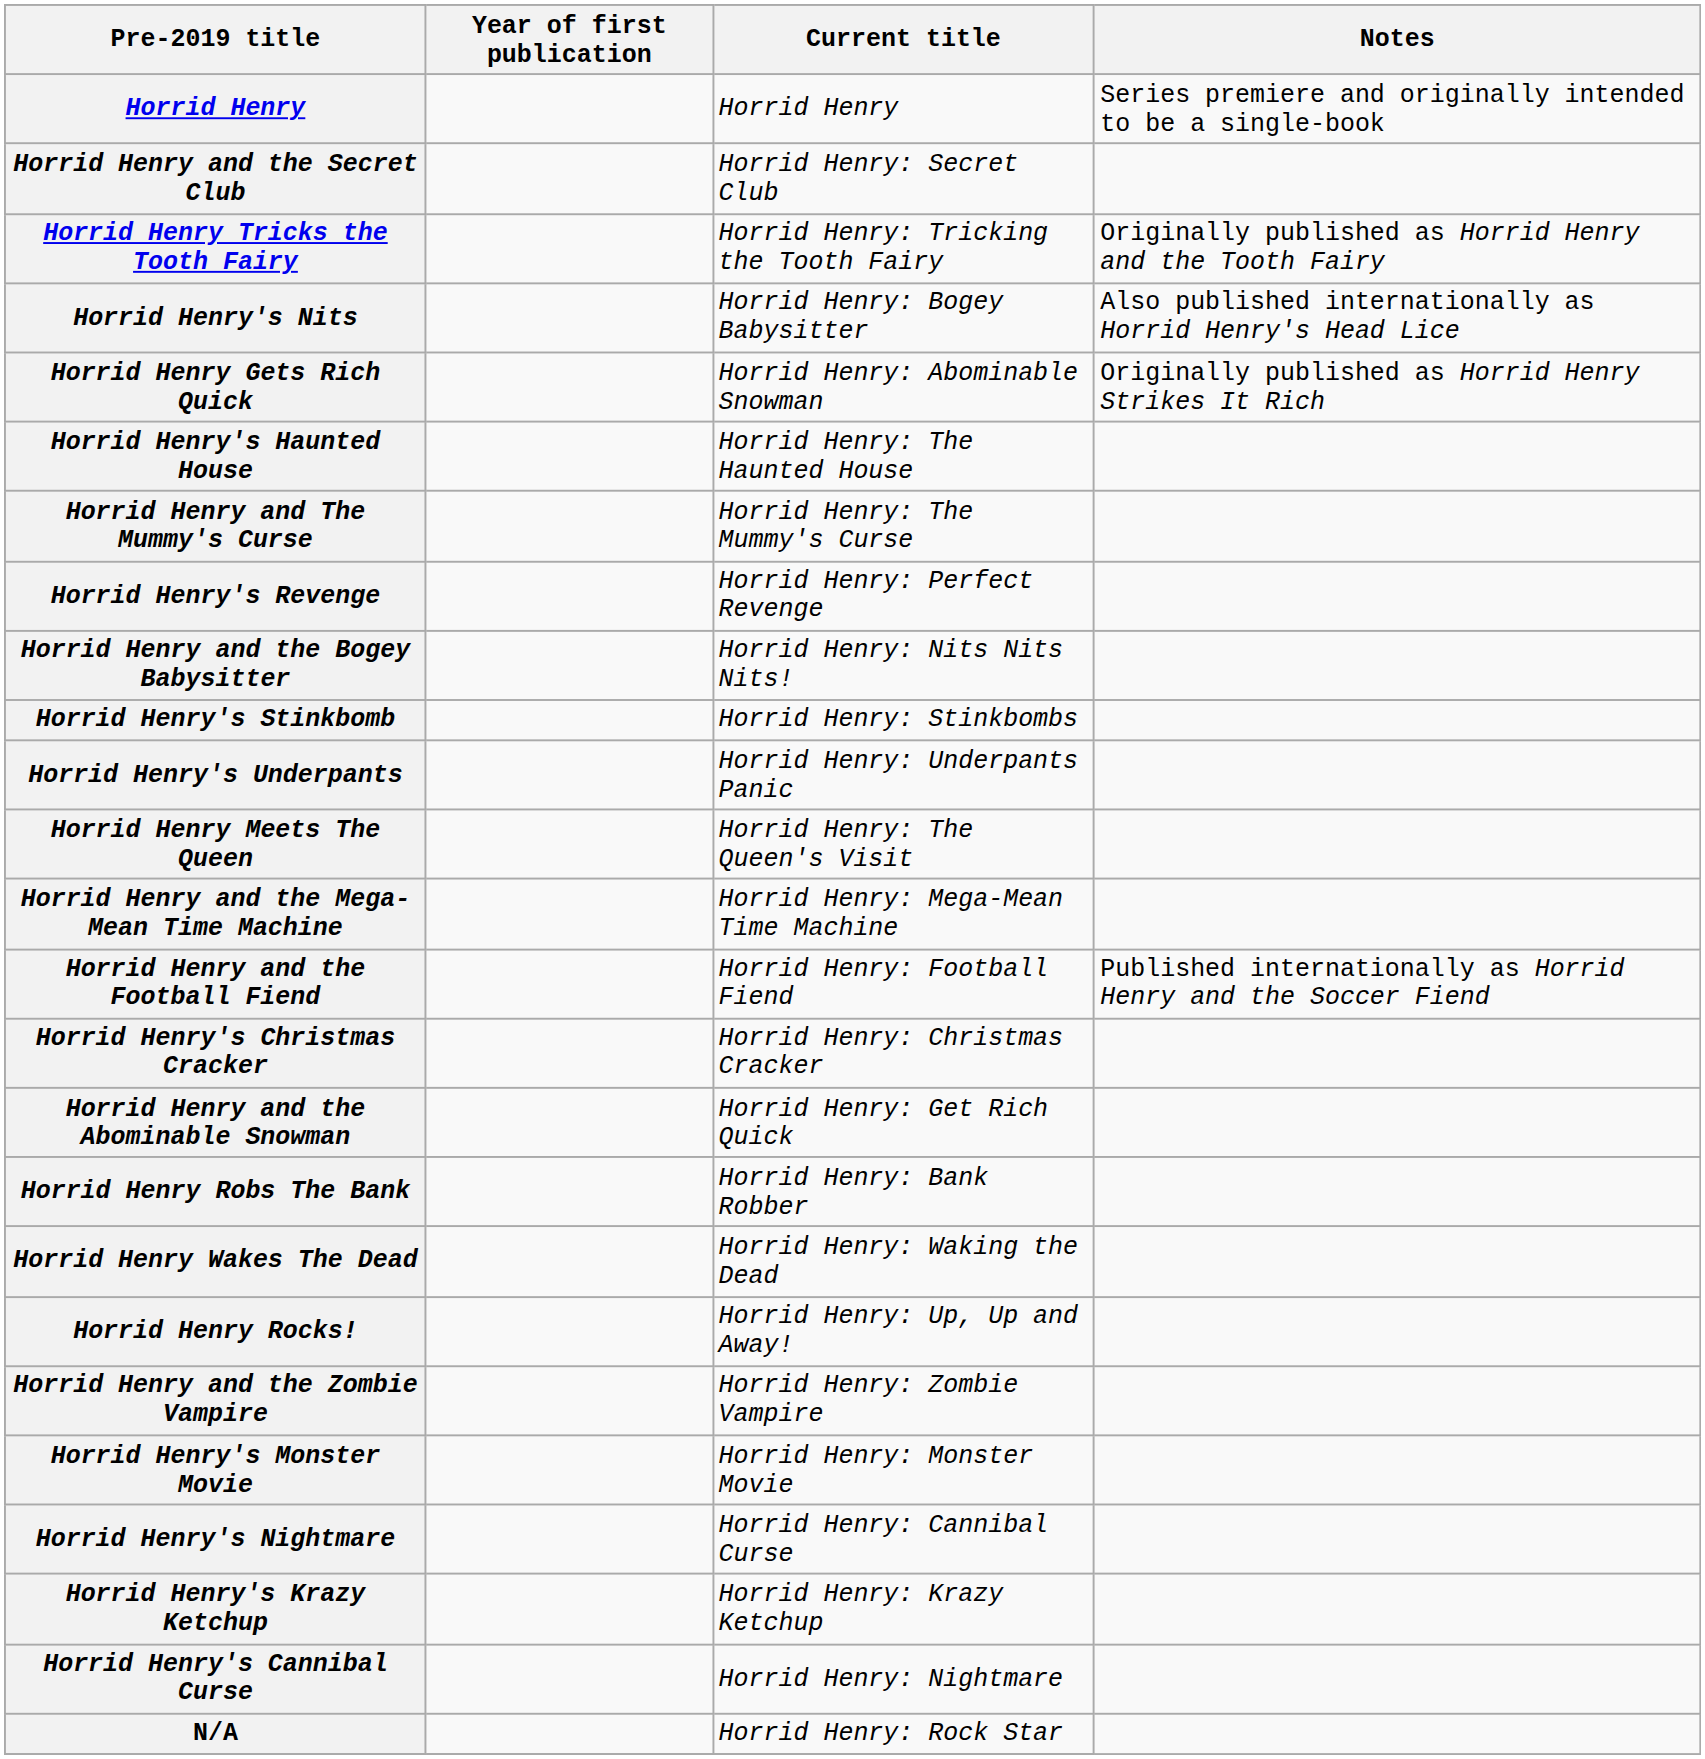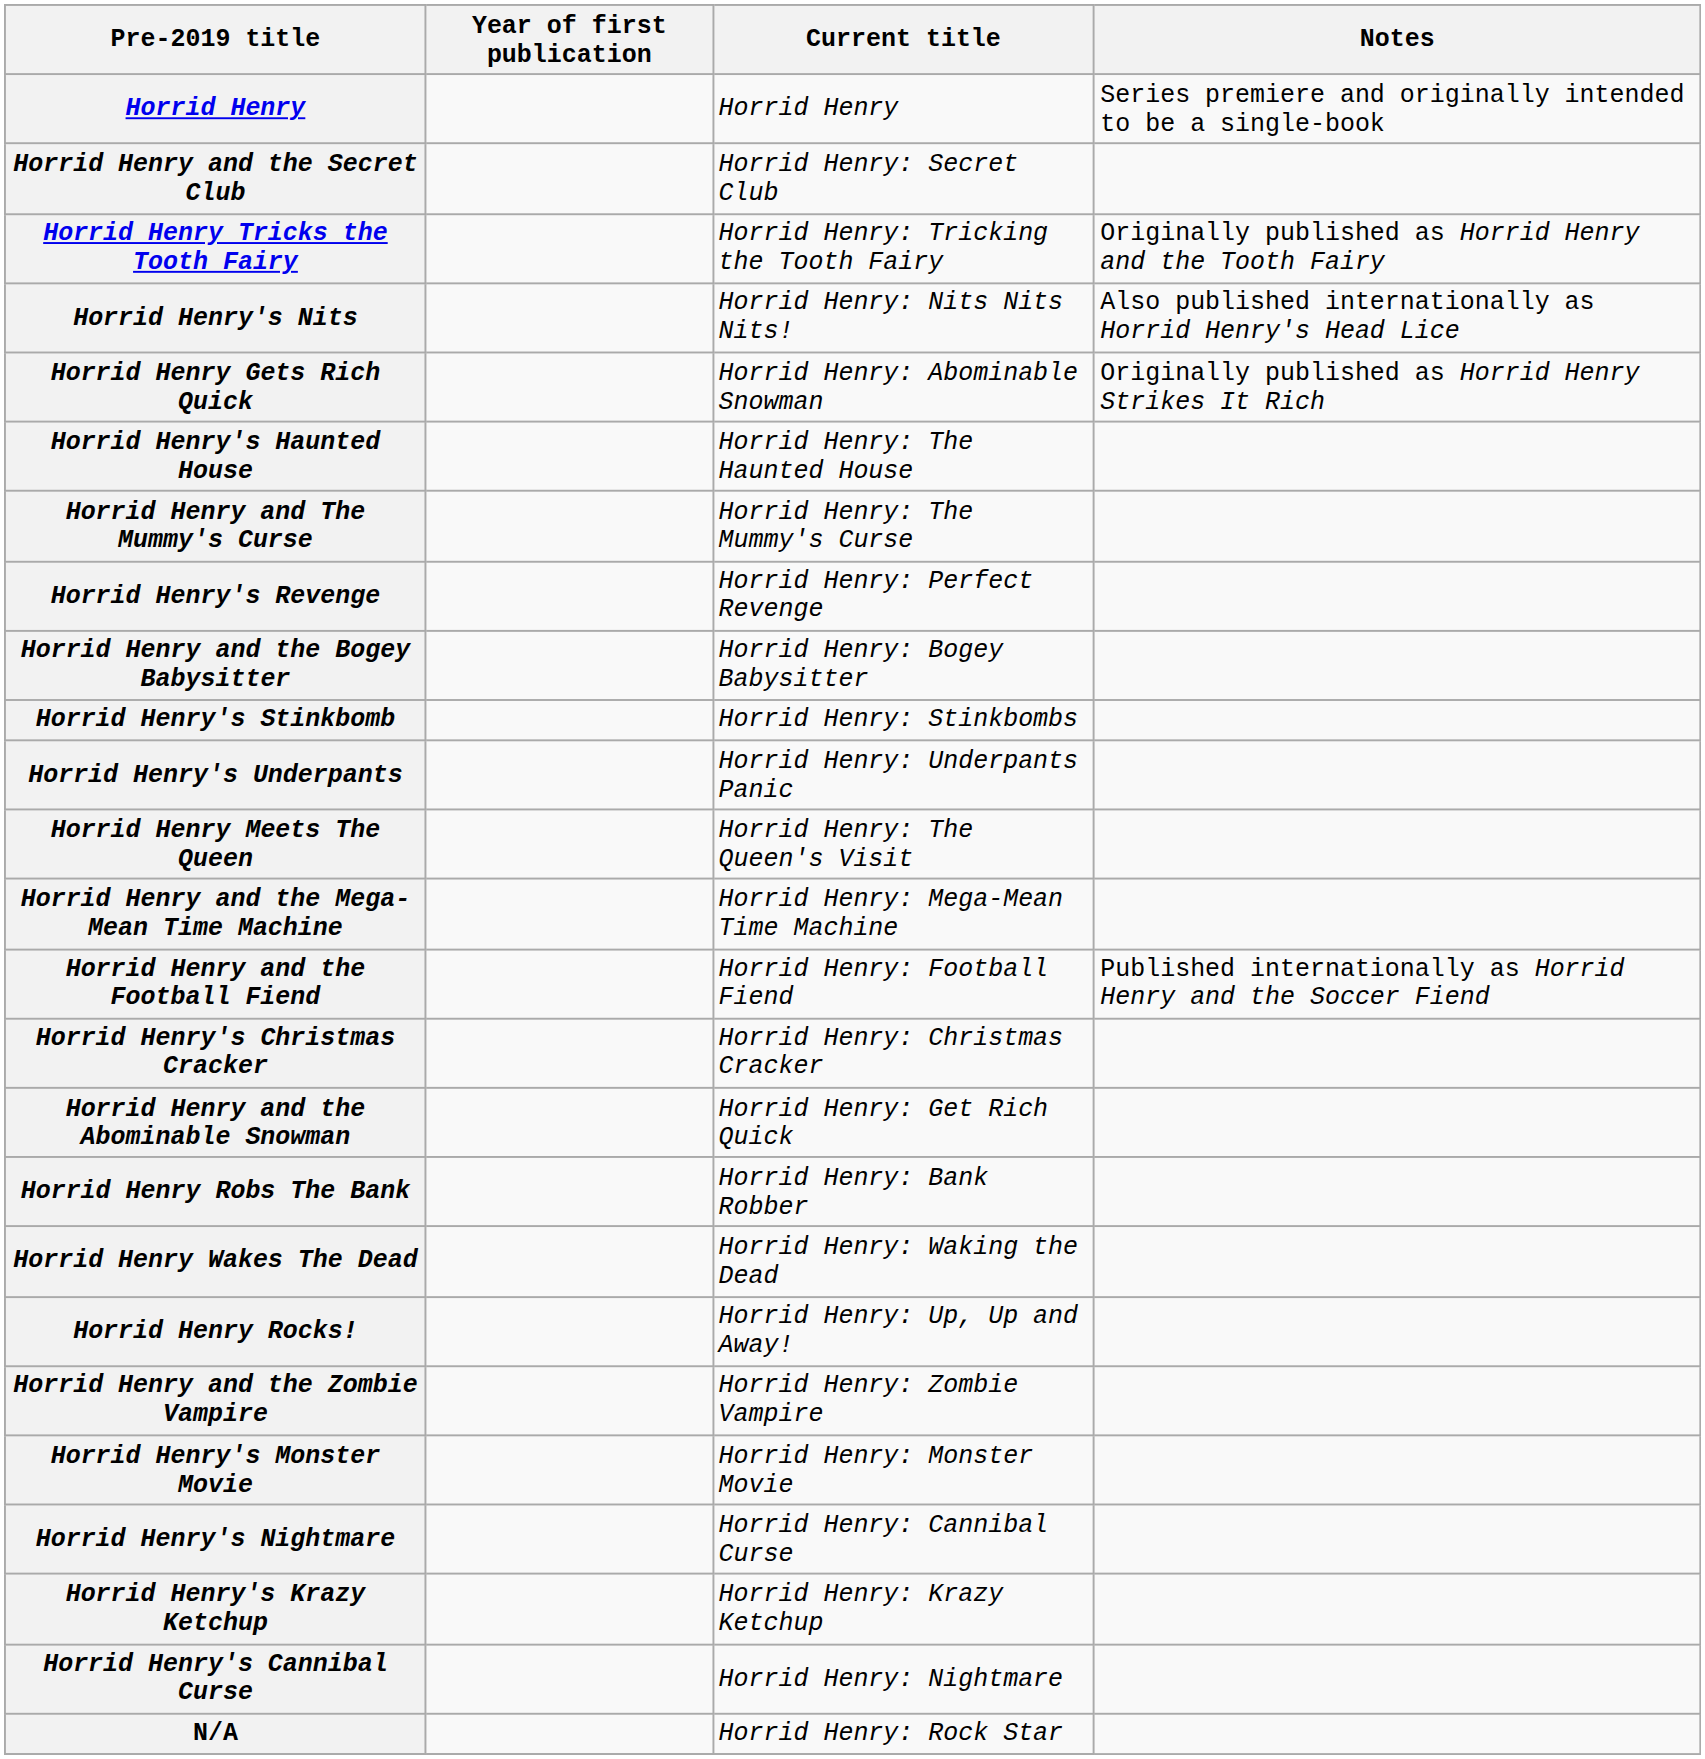Horrid Henry's Nits | Current title: Horrid Henry: Bogey Babysitter -> Horrid Henry: Nits Nits Nits!
Horrid Henry and the Bogey Babysitter | Current title: Horrid Henry: Nits Nits Nits! -> Horrid Henry: Bogey Babysitter
